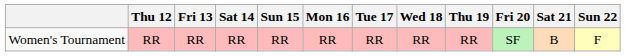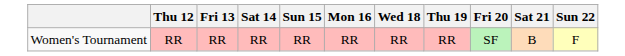- column: Tue 17 | RR
